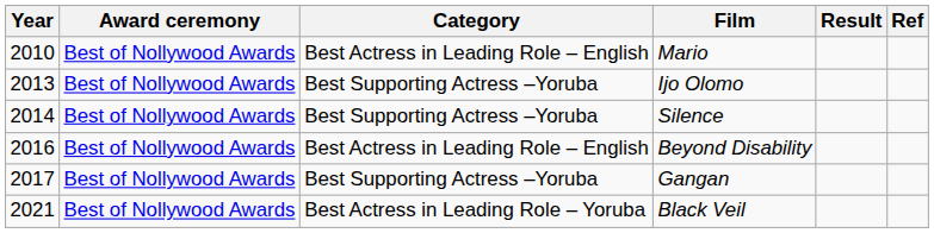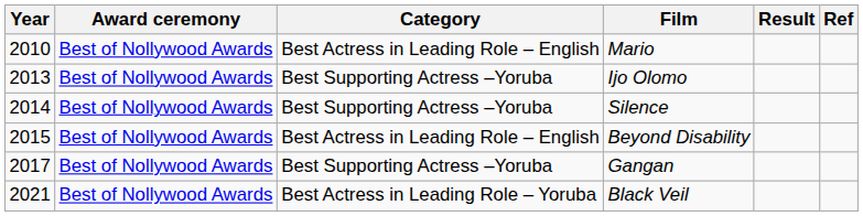Beyond Disability | Year: 2016 -> 2015
